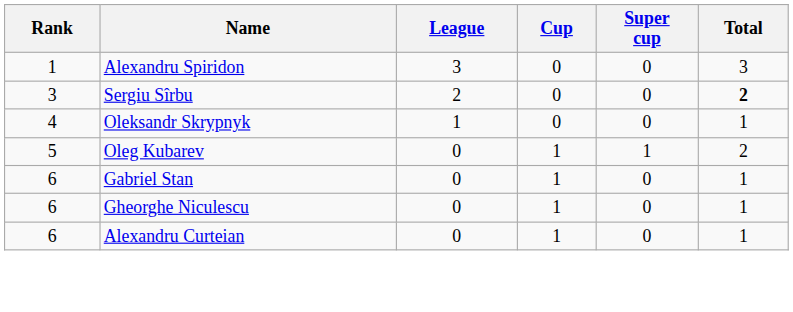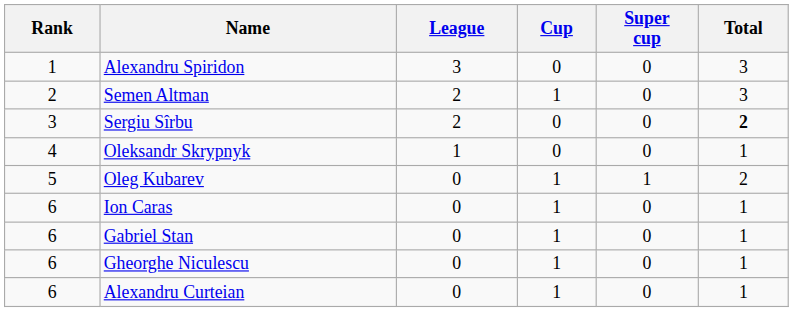+ row: 2 | Semen Altman | 2 | 1 | 0 | 3
+ row: 6 | Ion Caras | 0 | 1 | 0 | 1
